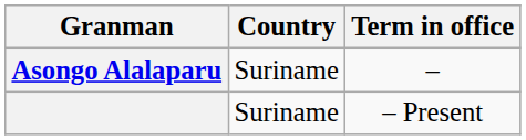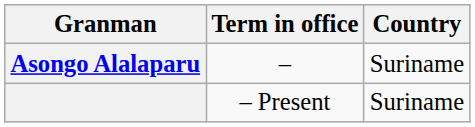columns swapped: Country <-> Term in office
